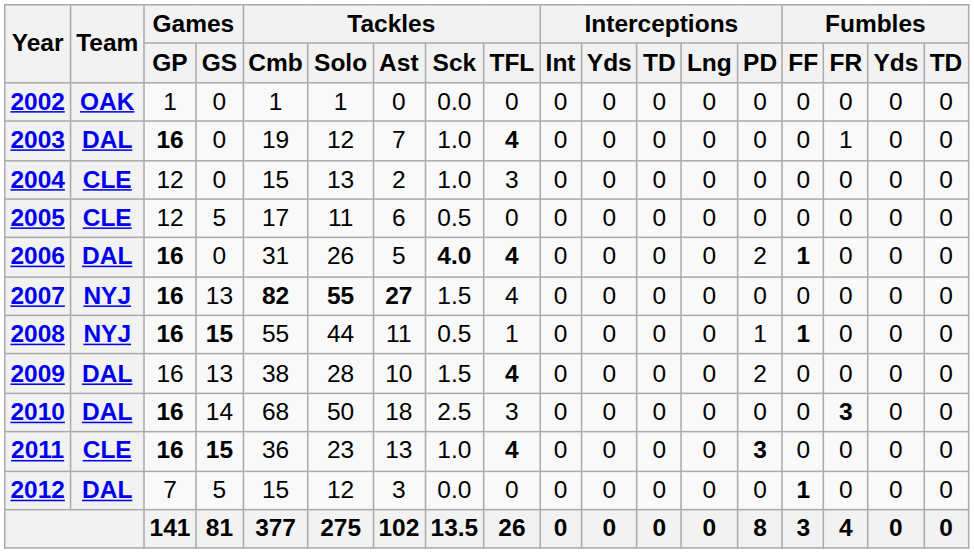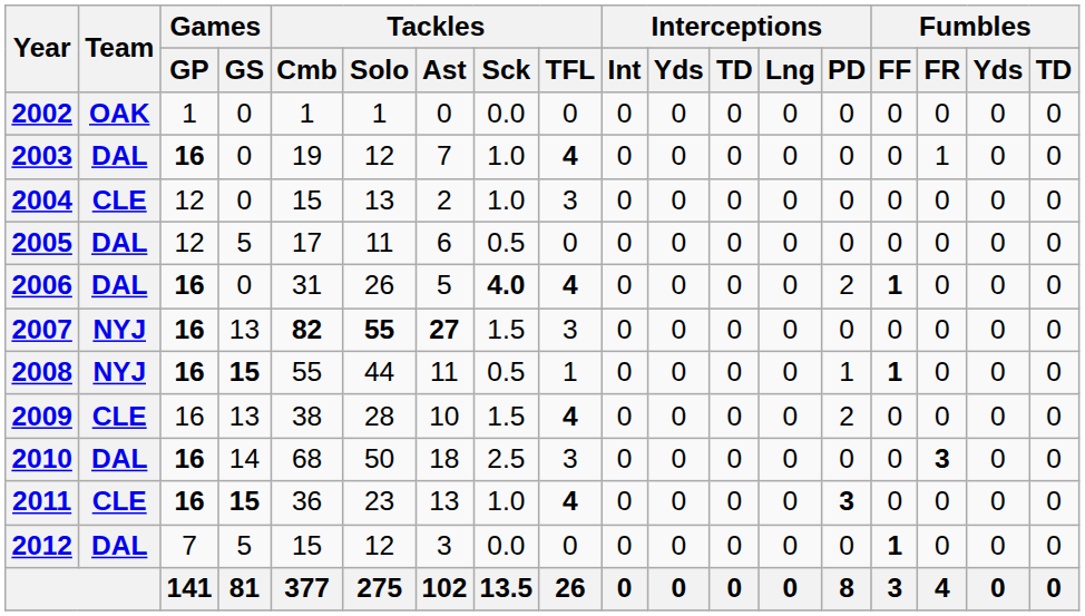2005 | Team: CLE -> DAL
2007 | Tackles / TFL: 4 -> 3
2009 | Team: DAL -> CLE
